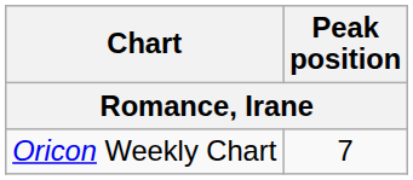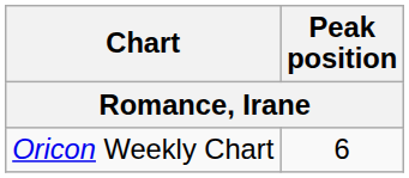Oricon Weekly Chart | Peak position: 7 -> 6
